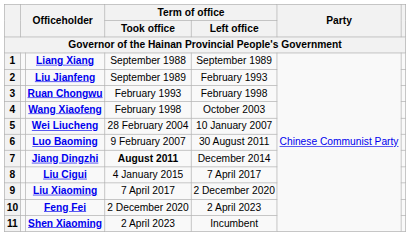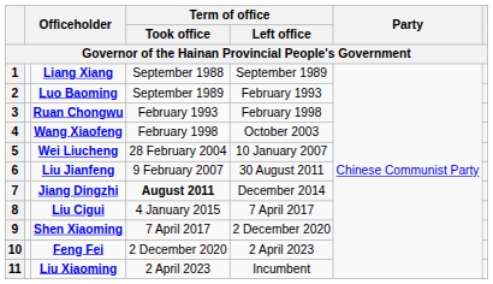2 | column 3: Liu Jianfeng -> Luo Baoming
6 | column 3: Luo Baoming -> Liu Jianfeng
9 | column 3: Liu Xiaoming -> Shen Xiaoming
11 | column 3: Shen Xiaoming -> Liu Xiaoming
